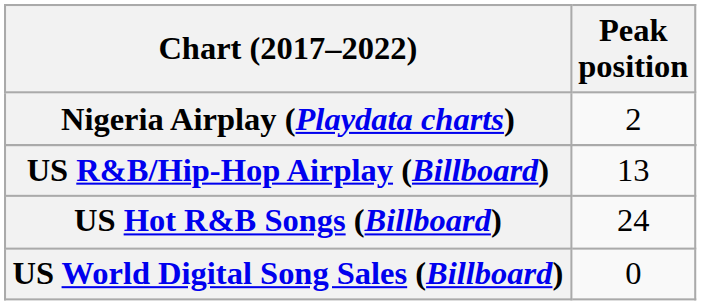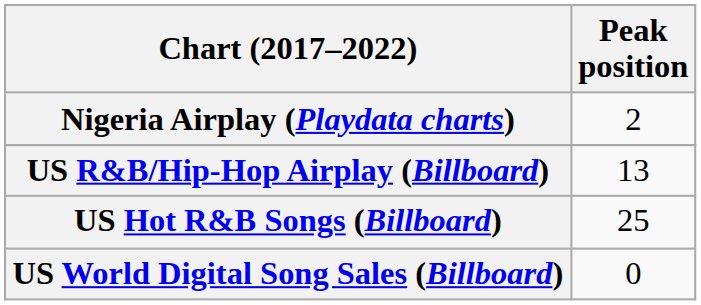US Hot R&B Songs (Billboard) | Peak position: 24 -> 25
